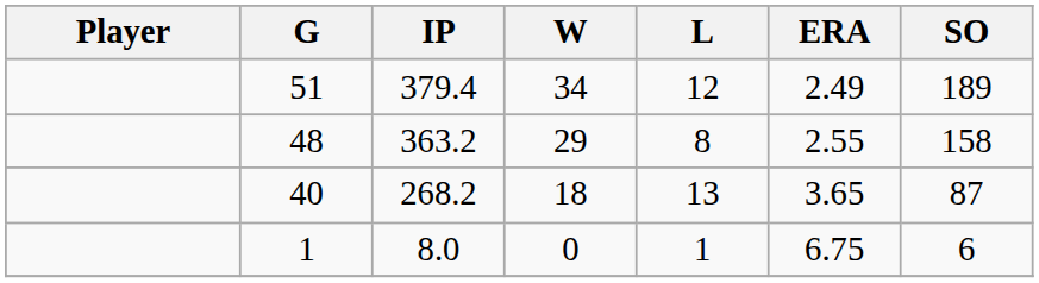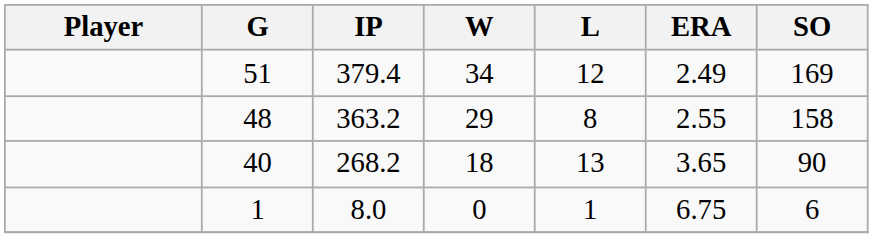51 | SO: 189 -> 169
40 | SO: 87 -> 90
